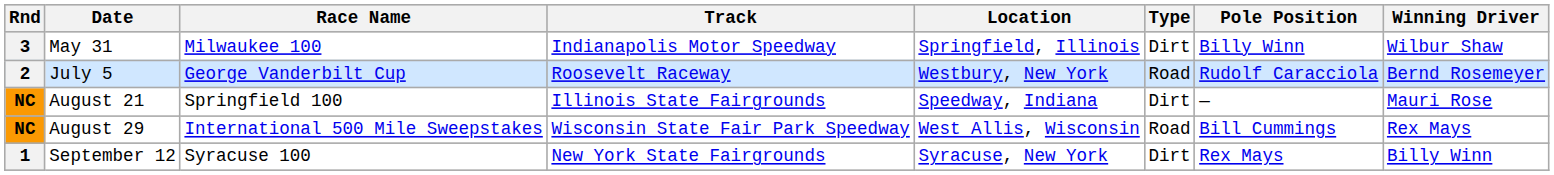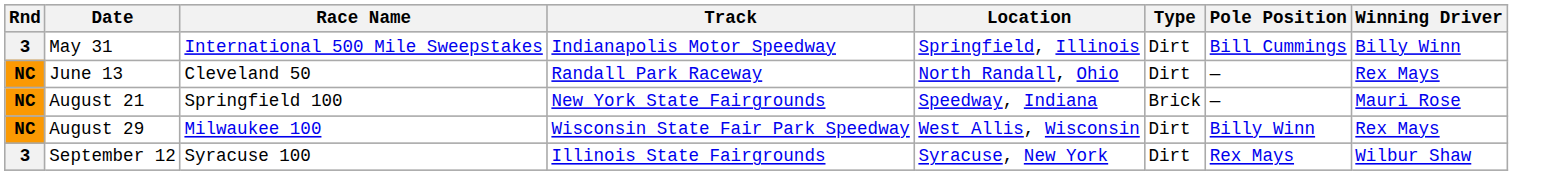May 31 | Race Name: Milwaukee 100 -> International 500 Mile Sweepstakes
May 31 | Pole Position: Billy Winn -> Bill Cummings
May 31 | Winning Driver: Wilbur Shaw -> Billy Winn
+ row: NC | June 13 | Cleveland 50 | Randall Park Raceway | North Randall, Ohio | Dirt | — | Rex Mays
- row: 2 | July 5 | George Vanderbilt Cup | Roosevelt Raceway | Westbury, New York | Road | Rudolf Caracciola | Bernd Rosemeyer
August 21 | Track: Illinois State Fairgrounds -> New York State Fairgrounds
August 21 | Type: Dirt -> Brick
August 29 | Race Name: International 500 Mile Sweepstakes -> Milwaukee 100
August 29 | Type: Road -> Dirt
August 29 | Pole Position: Bill Cummings -> Billy Winn
September 12 | Rnd: 1 -> 3
September 12 | Track: New York State Fairgrounds -> Illinois State Fairgrounds
September 12 | Winning Driver: Billy Winn -> Wilbur Shaw
